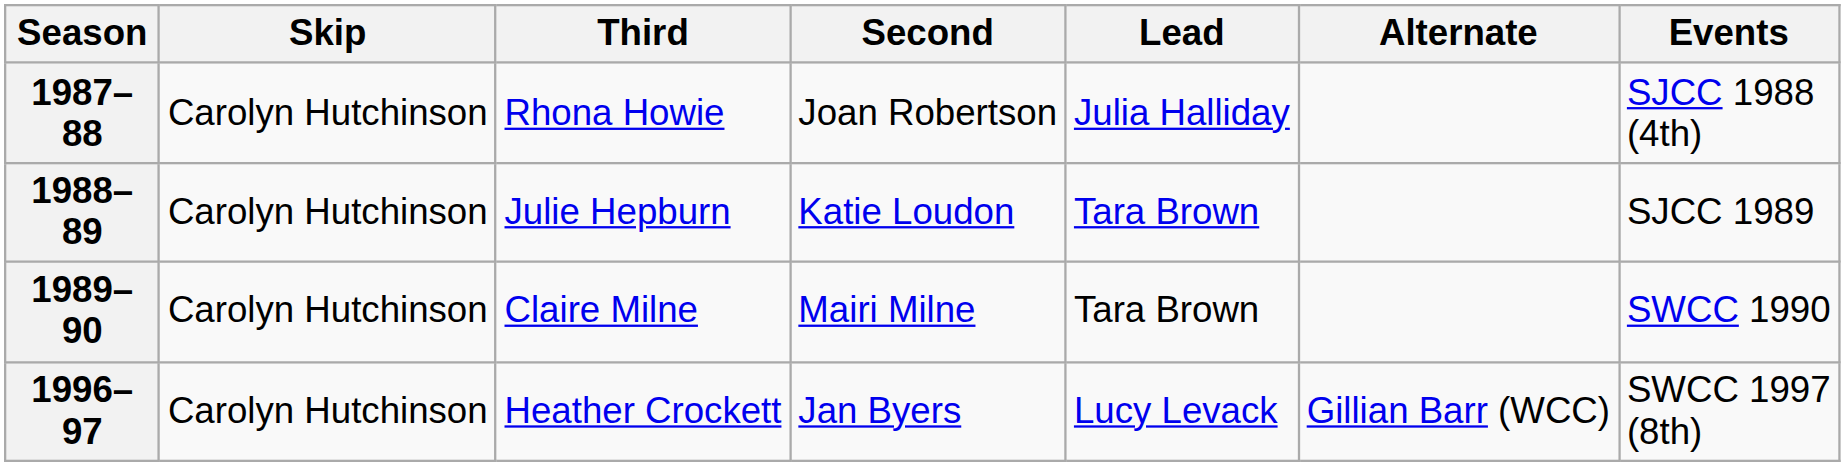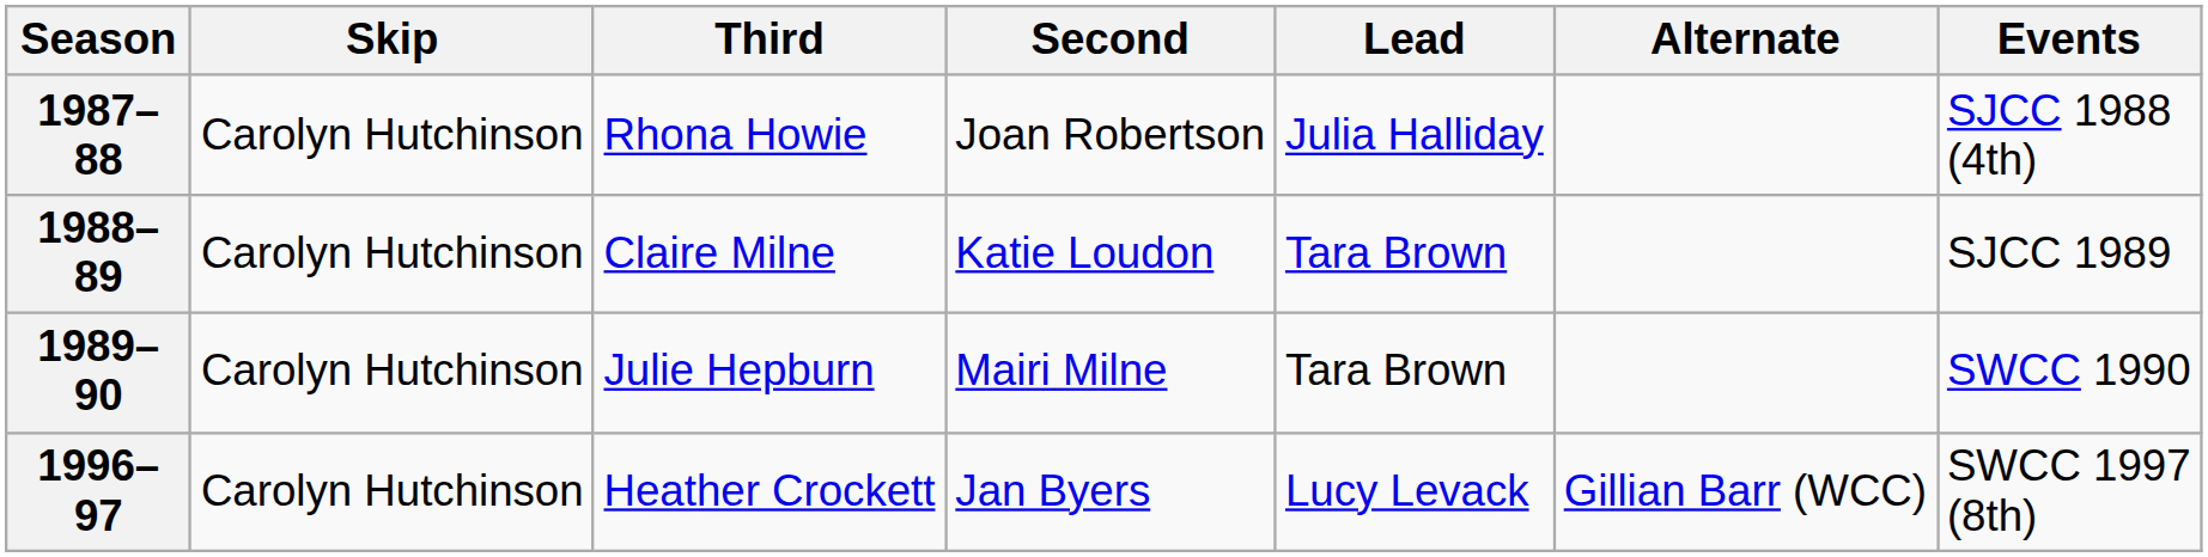1988–89 | Third: Julie Hepburn -> Claire Milne
1989–90 | Third: Claire Milne -> Julie Hepburn
